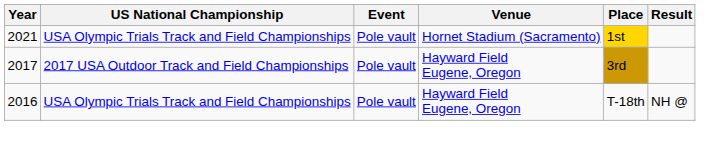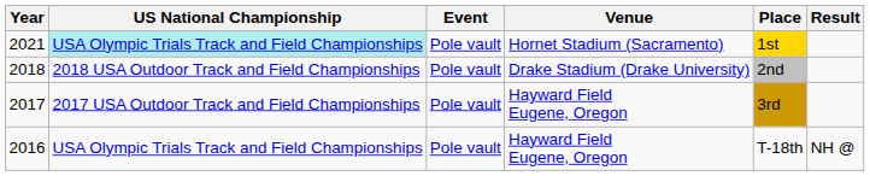2021 | US National Championship: no background -> paleturquoise background
+ row: 2018 | 2018 USA Outdoor Track and Field Championships | Pole vault | Drake Stadium (Drake University) | 2nd
